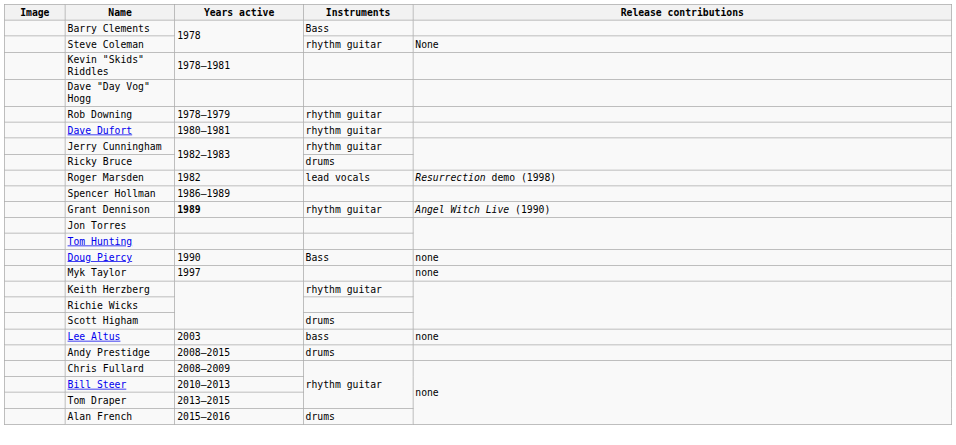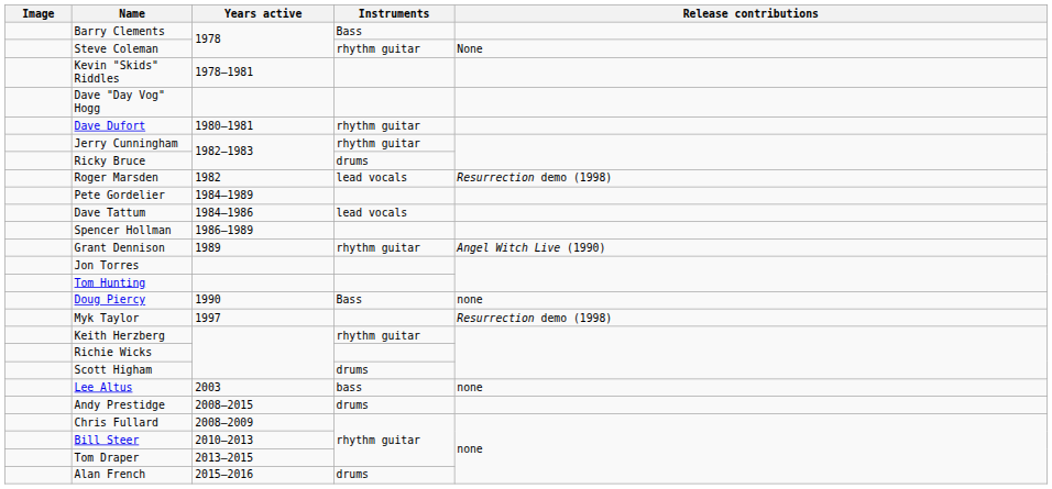- row: Rob Downing | 1978–1979 | rhythm guitar
+ row: Pete Gordelier | 1984–1989
+ row: Dave Tattum | 1984–1986 | lead vocals
Grant Dennison | Years active: bold -> normal
Myk Taylor | Release contributions: none -> Resurrection demo (1998)
